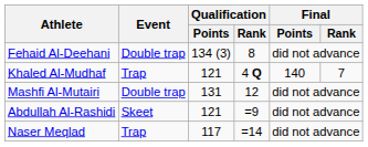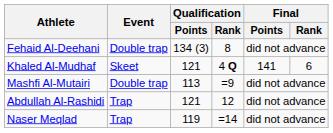Khaled Al-Mudhaf | Event: Trap -> Skeet
Khaled Al-Mudhaf | Final / Points: 140 -> 141
Khaled Al-Mudhaf | Final / Rank: 7 -> 6
Mashfi Al-Mutairi | Qualification / Points: 131 -> 113
Mashfi Al-Mutairi | Qualification / Rank: 12 -> =9
Abdullah Al-Rashidi | Event: Skeet -> Trap
Abdullah Al-Rashidi | Qualification / Rank: =9 -> 12
Naser Meqlad | Qualification / Points: 117 -> 119
